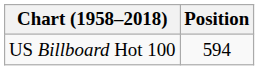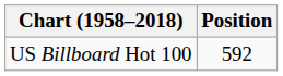US Billboard Hot 100 | Position: 594 -> 592
